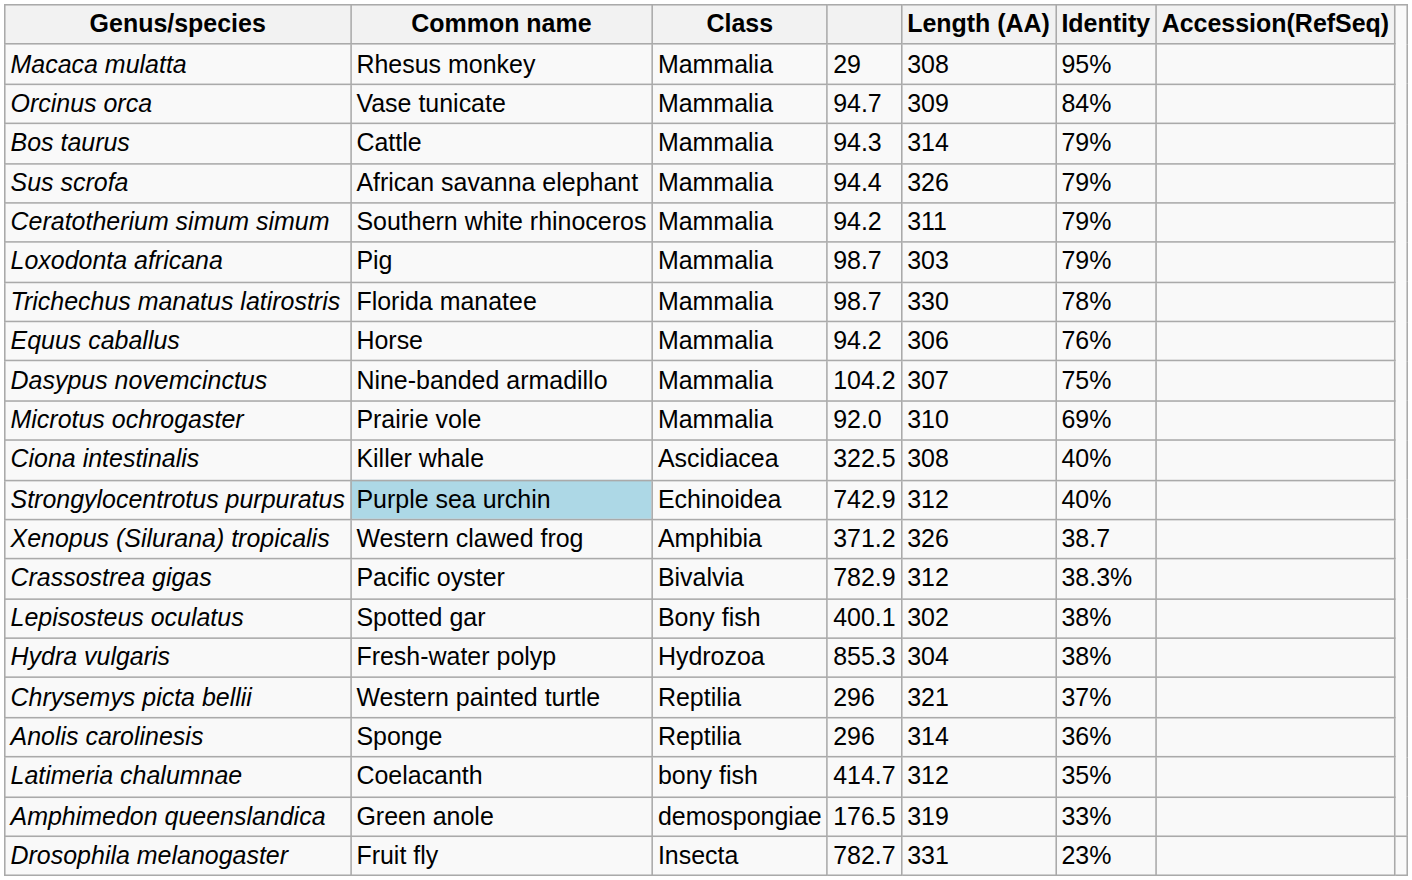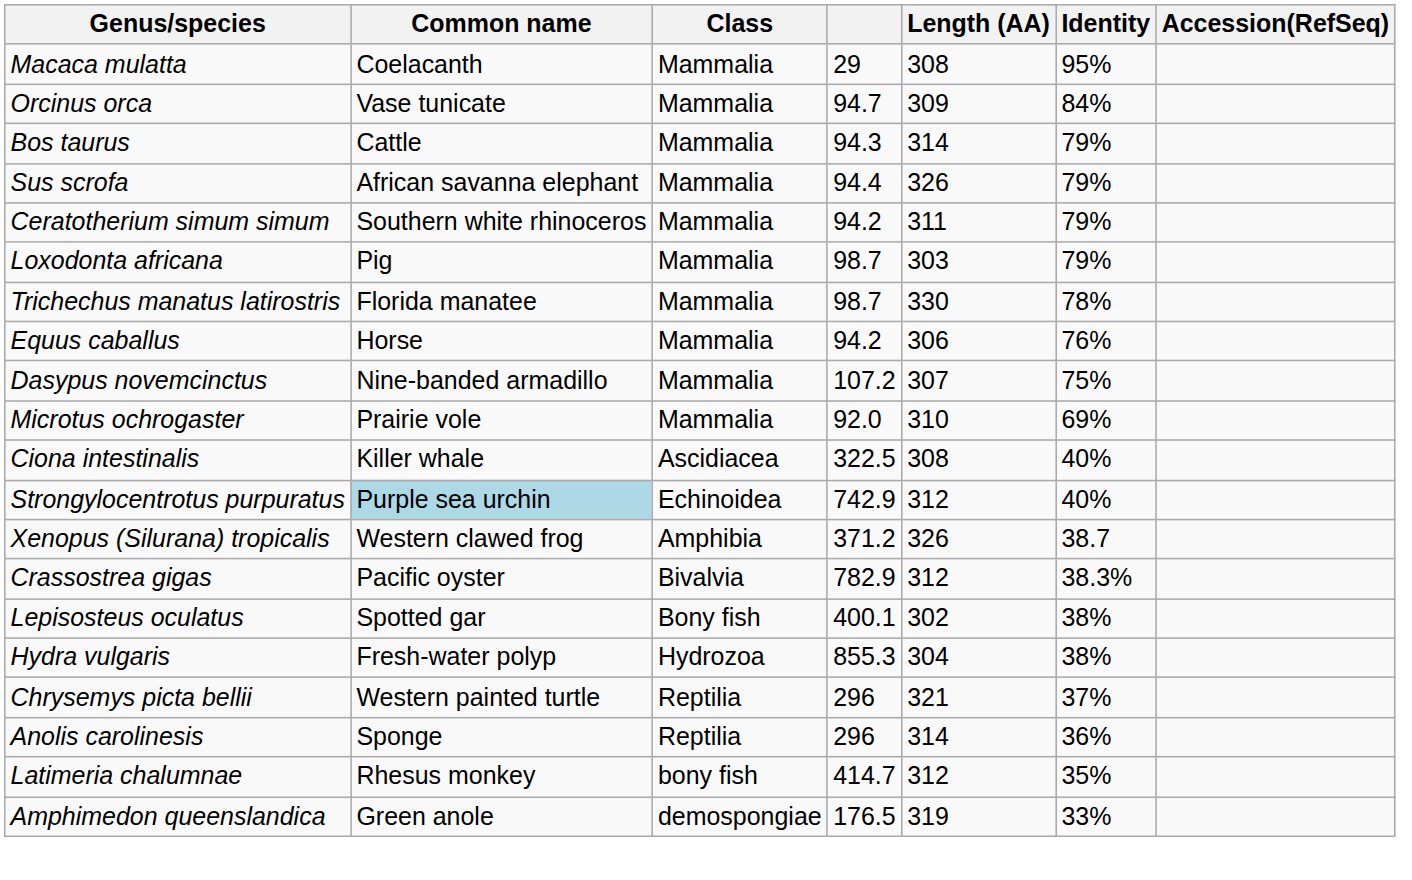Macaca mulatta | Common name: Rhesus monkey -> Coelacanth
Dasypus novemcinctus | column 4: 104.2 -> 107.2
Latimeria chalumnae | Common name: Coelacanth -> Rhesus monkey
- row: Drosophila melanogaster | Fruit fly | Insecta | 782.7 | 331 | 23%
